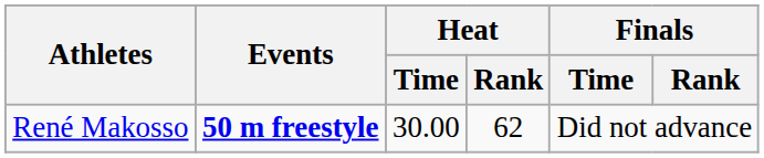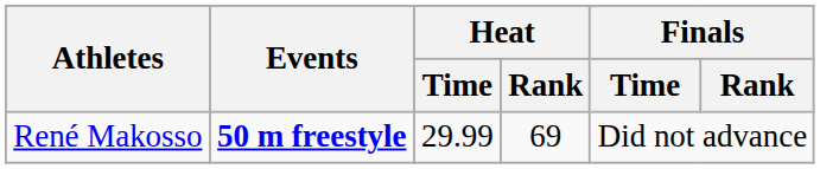René Makosso | Heat / Time: 30.00 -> 29.99
René Makosso | Heat / Rank: 62 -> 69
